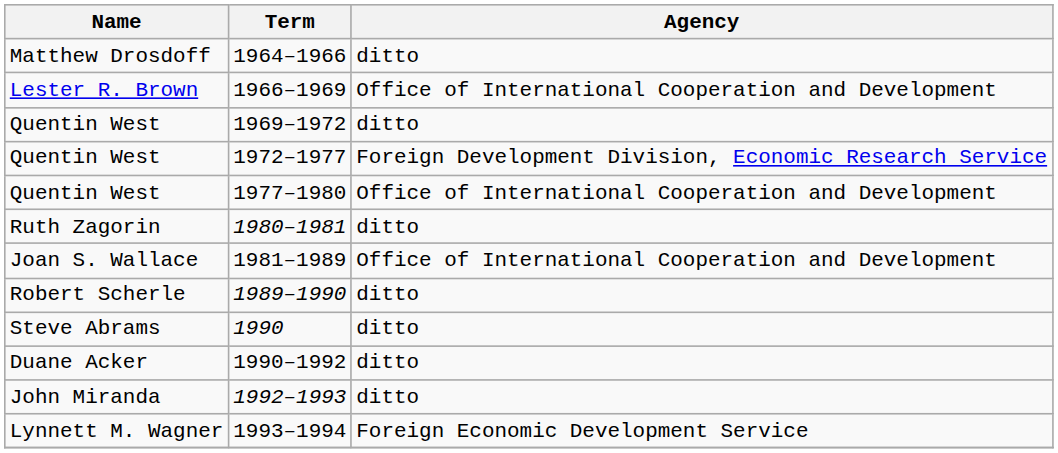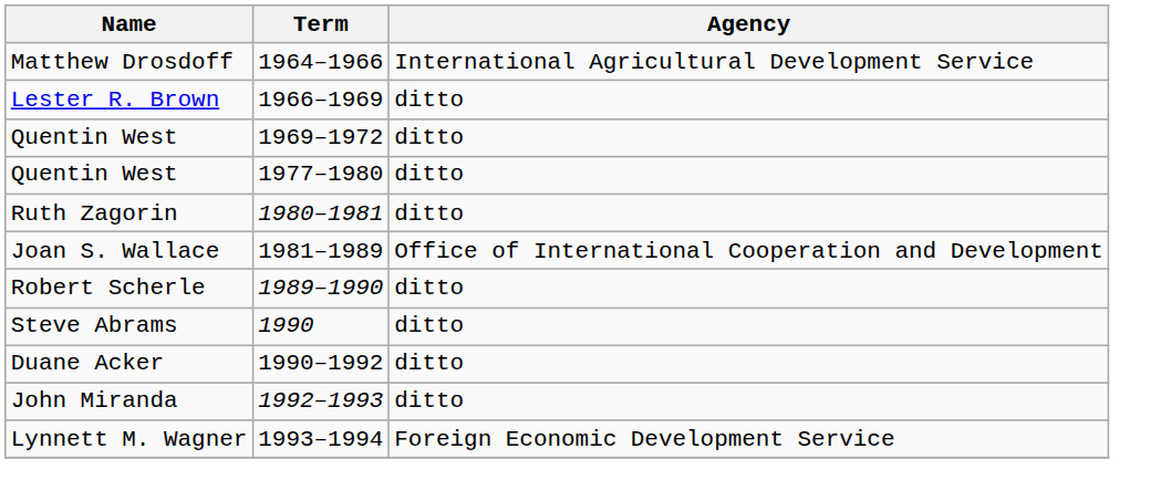1964–1966 | Agency: ditto -> International Agricultural Development Service
1966–1969 | Agency: Office of International Cooperation and Development -> ditto
- row: Quentin West | 1972–1977 | Foreign Development Division, Economic Research Service
1977–1980 | Agency: Office of International Cooperation and Development -> ditto
